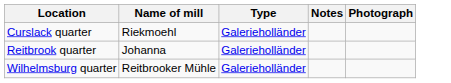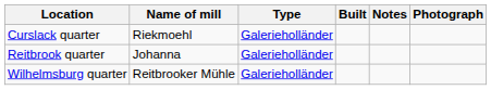+ column: Built
